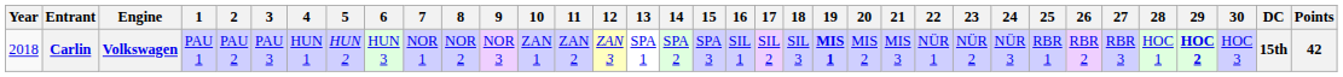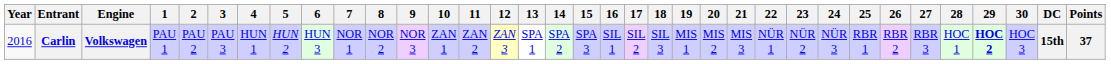Carlin | Year: 2018 -> 2016
Carlin | 19: bold -> normal
Carlin | Points: 42 -> 37
